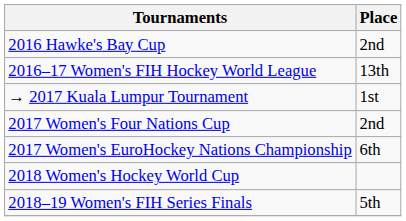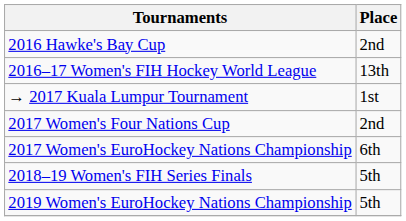- row: 2018 Women's Hockey World Cup
+ row: 2019 Women's EuroHockey Nations Championship | 5th
